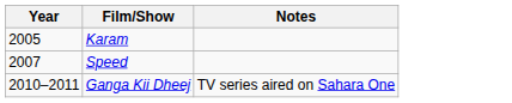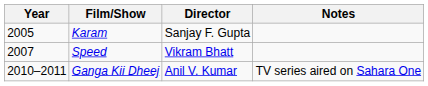+ column: Director | Sanjay F. Gupta | Vikram Bhatt | Anil V. Kumar
